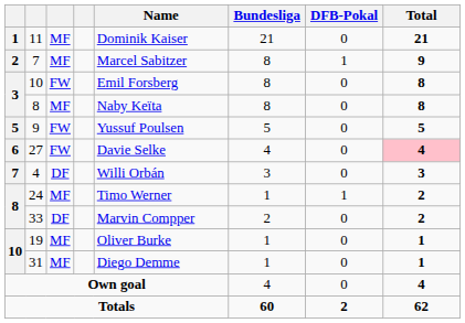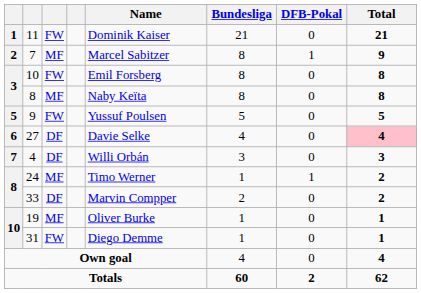11 | column 3: MF -> FW
27 | column 3: FW -> DF
31 | column 3: MF -> FW
